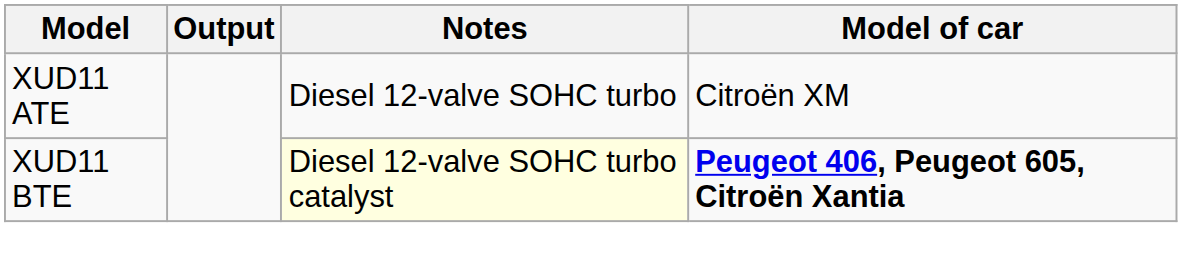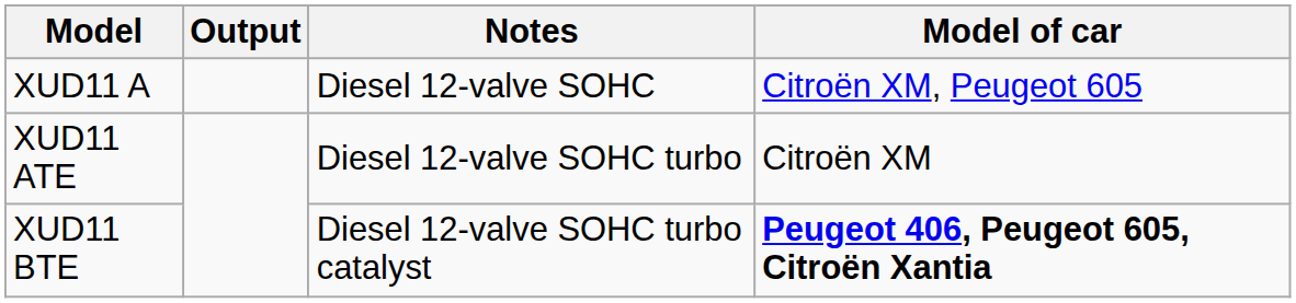+ row: XUD11 A | Diesel 12-valve SOHC | Citroën XM, Peugeot 605
XUD11 BTE | Notes: lightyellow background -> no background
